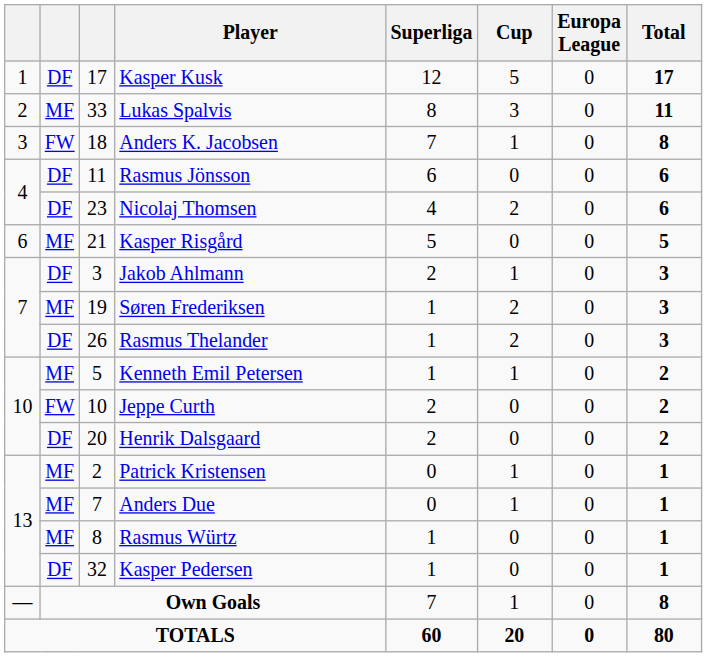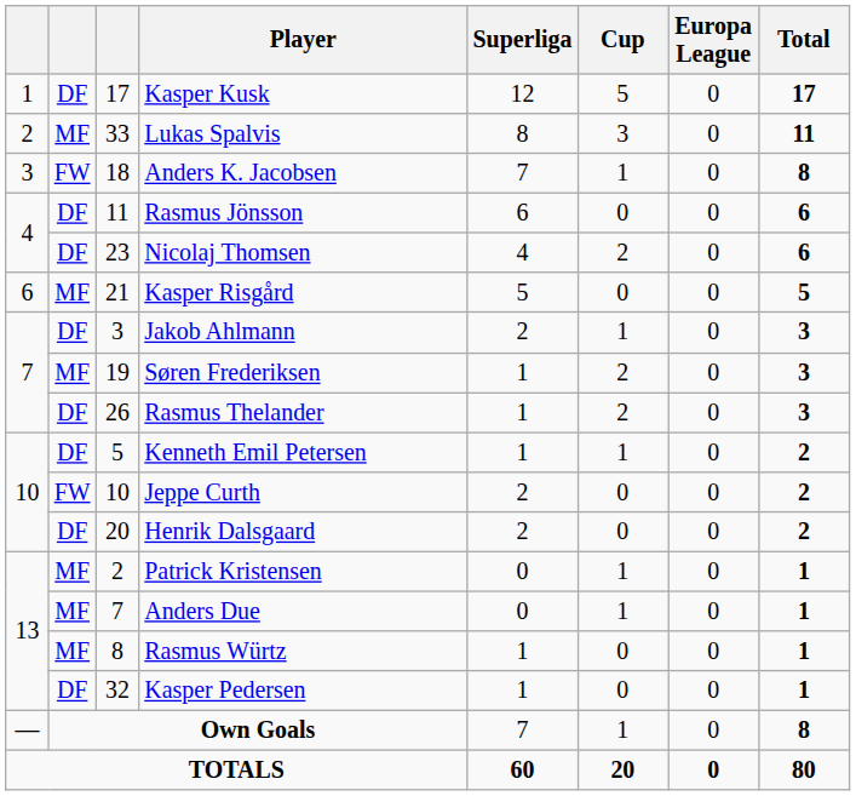Kenneth Emil Petersen | column 2: MF -> DF
